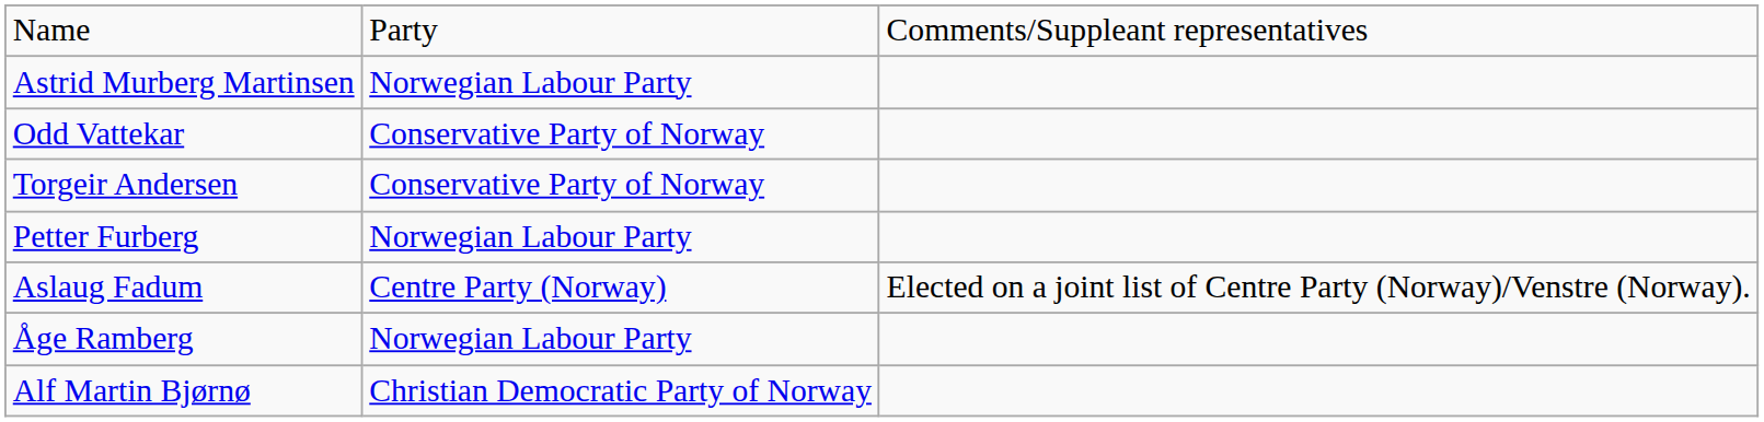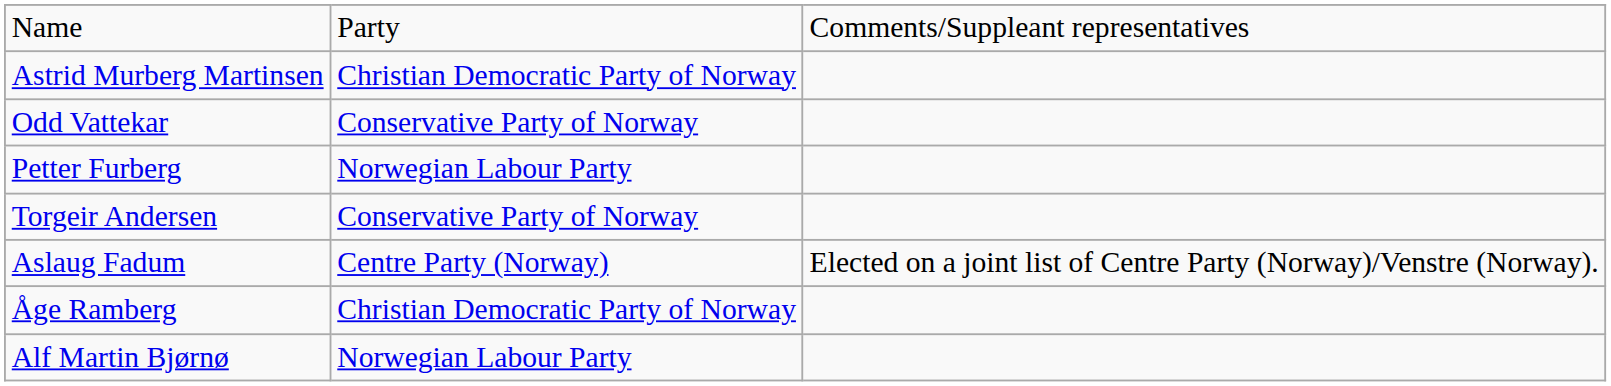Astrid Murberg Martinsen | column 2: Norwegian Labour Party -> Christian Democratic Party of Norway
rows swapped: Petter Furberg <-> Torgeir Andersen
Åge Ramberg | column 2: Norwegian Labour Party -> Christian Democratic Party of Norway
Alf Martin Bjørnø | column 2: Christian Democratic Party of Norway -> Norwegian Labour Party
